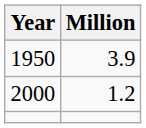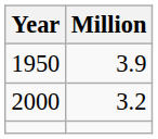2000 | Million: 1.2 -> 3.2
